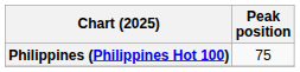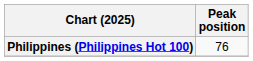Philippines (Philippines Hot 100) | Peak position: 75 -> 76
